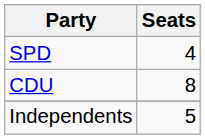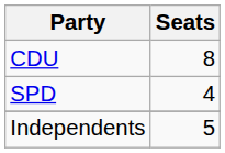rows swapped: CDU <-> SPD
